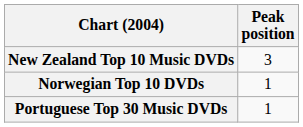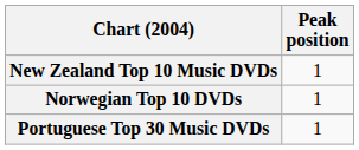New Zealand Top 10 Music DVDs | Peak position: 3 -> 1
